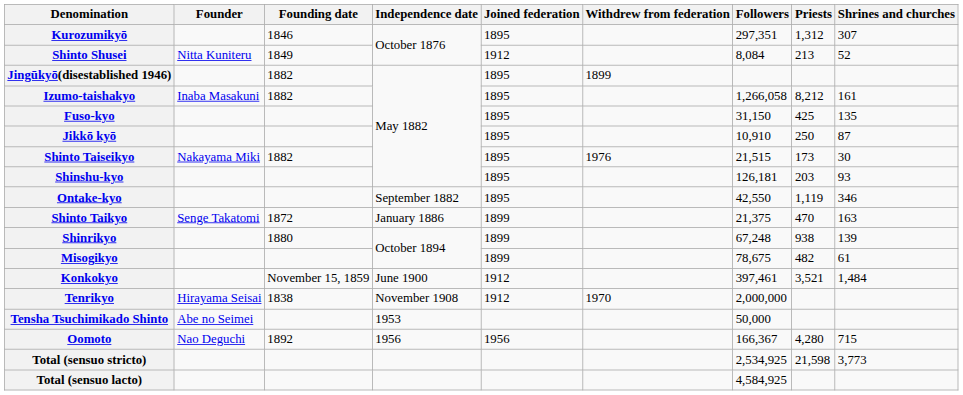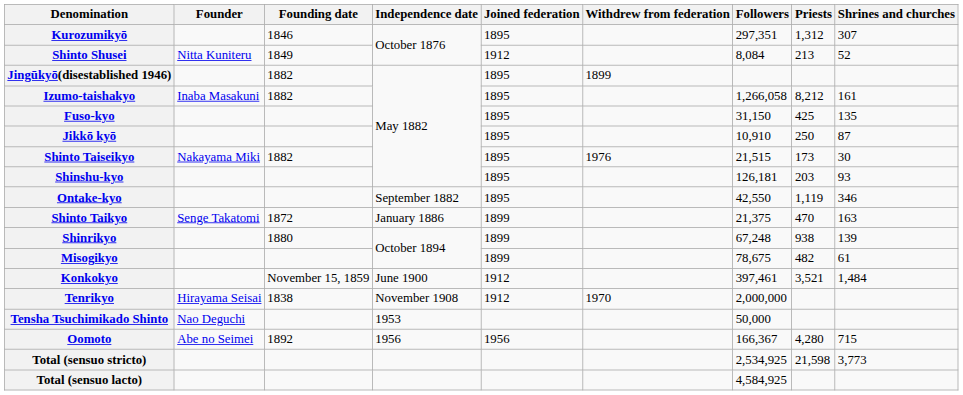Tensha Tsuchimikado Shinto | Founder: Abe no Seimei -> Nao Deguchi
Oomoto | Founder: Nao Deguchi -> Abe no Seimei
